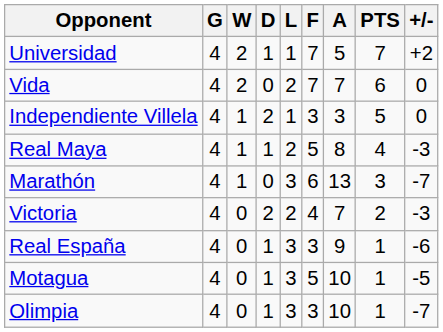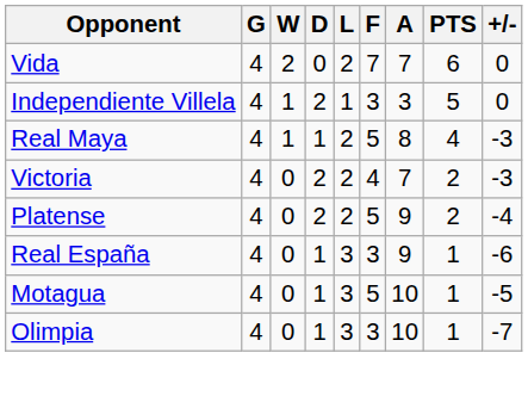- row: Universidad | 4 | 2 | 1 | 1 | 7 | 5 | 7 | +2
- row: Marathón | 4 | 1 | 0 | 3 | 6 | 13 | 3 | -7
+ row: Platense | 4 | 0 | 2 | 2 | 5 | 9 | 2 | -4
